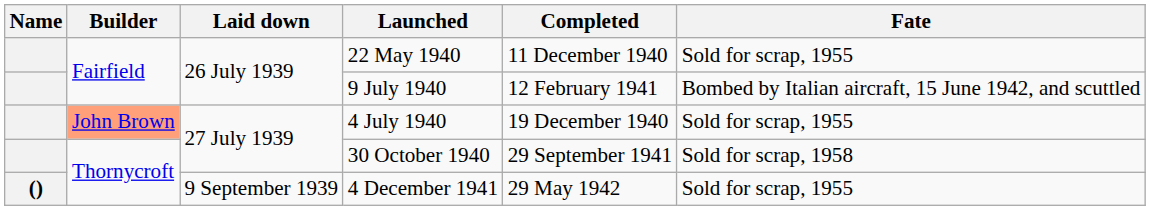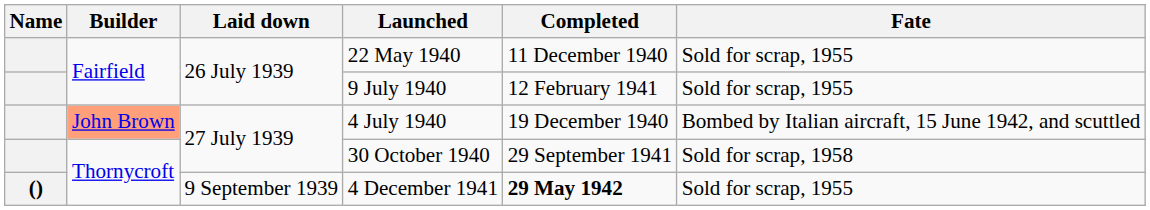9 July 1940 | Fate: Bombed by Italian aircraft, 15 June 1942, and scuttled -> Sold for scrap, 1955
4 July 1940 | Fate: Sold for scrap, 1955 -> Bombed by Italian aircraft, 15 June 1942, and scuttled
4 December 1941 | Completed: normal -> bold
